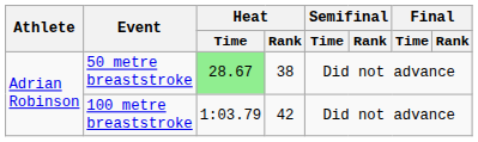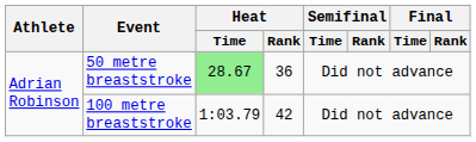50 metre breaststroke | Heat / Rank: 38 -> 36
